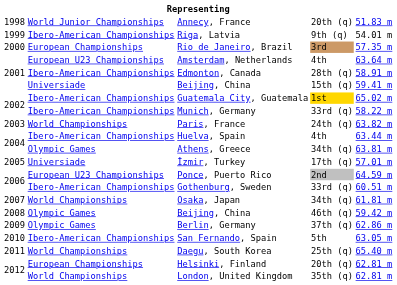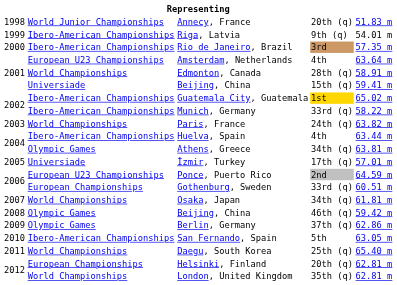Rio de Janeiro, Brazil | column 2: European Championships -> Ibero-American Championships
Edmonton, Canada | column 2: Ibero-American Championships -> World Championships
Gothenburg, Sweden | column 2: Ibero-American Championships -> European Championships
